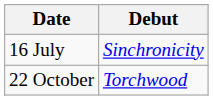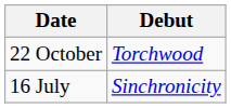rows swapped: 16 July <-> 22 October
